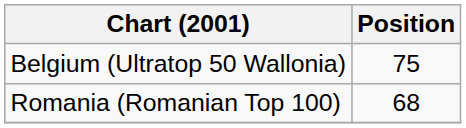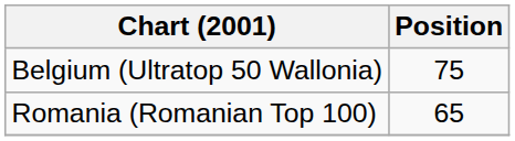Romania (Romanian Top 100) | Position: 68 -> 65
